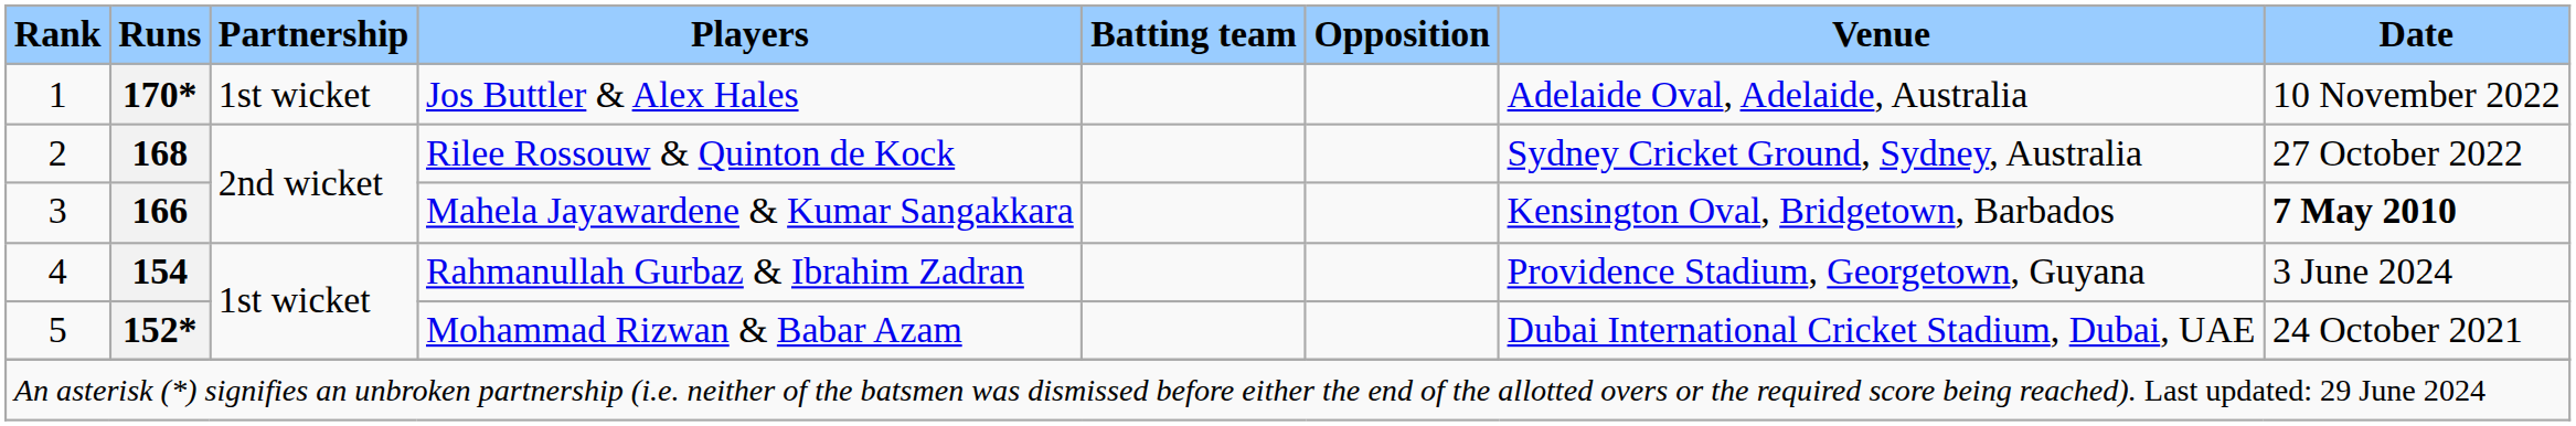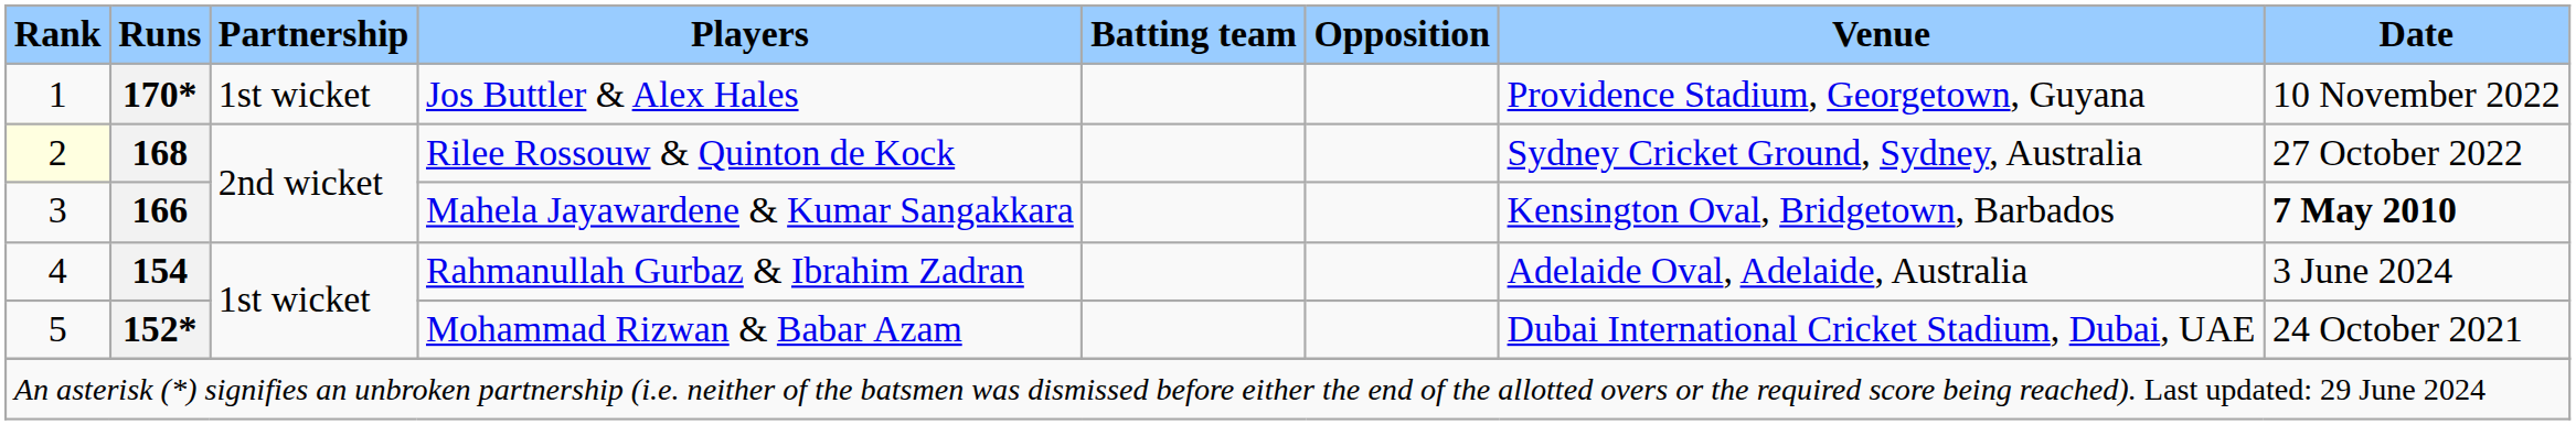Jos Buttler & Alex Hales | Venue: Adelaide Oval, Adelaide, Australia -> Providence Stadium, Georgetown, Guyana
Rilee Rossouw & Quinton de Kock | Rank: no background -> lightyellow background
Rahmanullah Gurbaz & Ibrahim Zadran | Venue: Providence Stadium, Georgetown, Guyana -> Adelaide Oval, Adelaide, Australia
